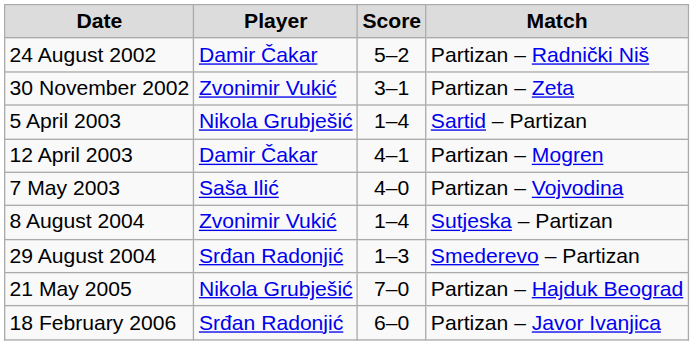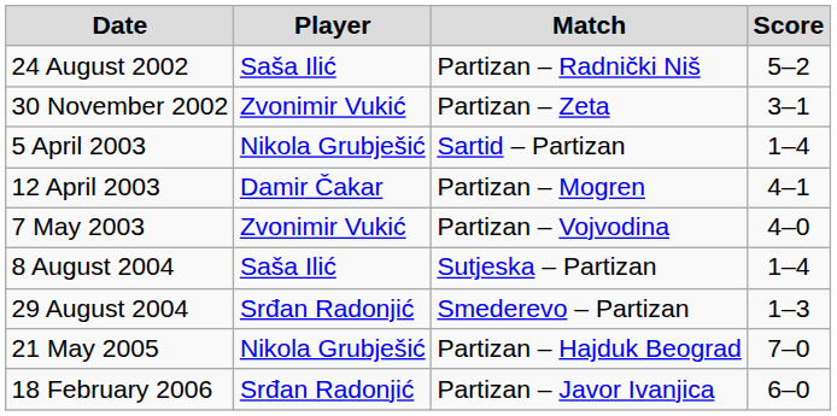columns swapped: Match <-> Score
24 August 2002 | Player: Damir Čakar -> Saša Ilić
7 May 2003 | Player: Saša Ilić -> Zvonimir Vukić
8 August 2004 | Player: Zvonimir Vukić -> Saša Ilić
